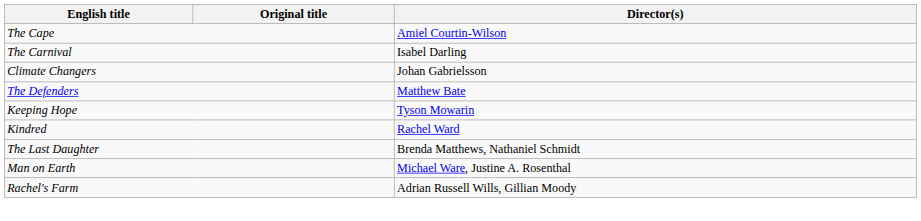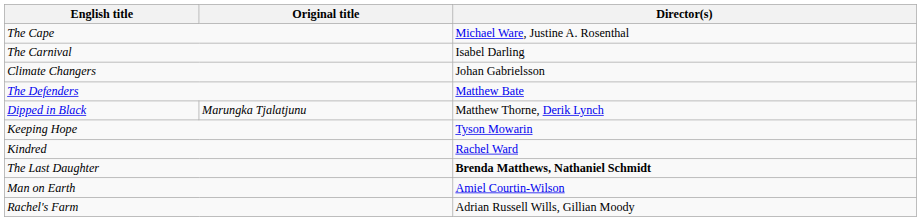The Cape | Director(s): Amiel Courtin-Wilson -> Michael Ware, Justine A. Rosenthal
+ row: Dipped in Black | Marungka Tjalatjunu | Matthew Thorne, Derik Lynch
The Last Daughter | Director(s): normal -> bold
Man on Earth | Director(s): Michael Ware, Justine A. Rosenthal -> Amiel Courtin-Wilson
